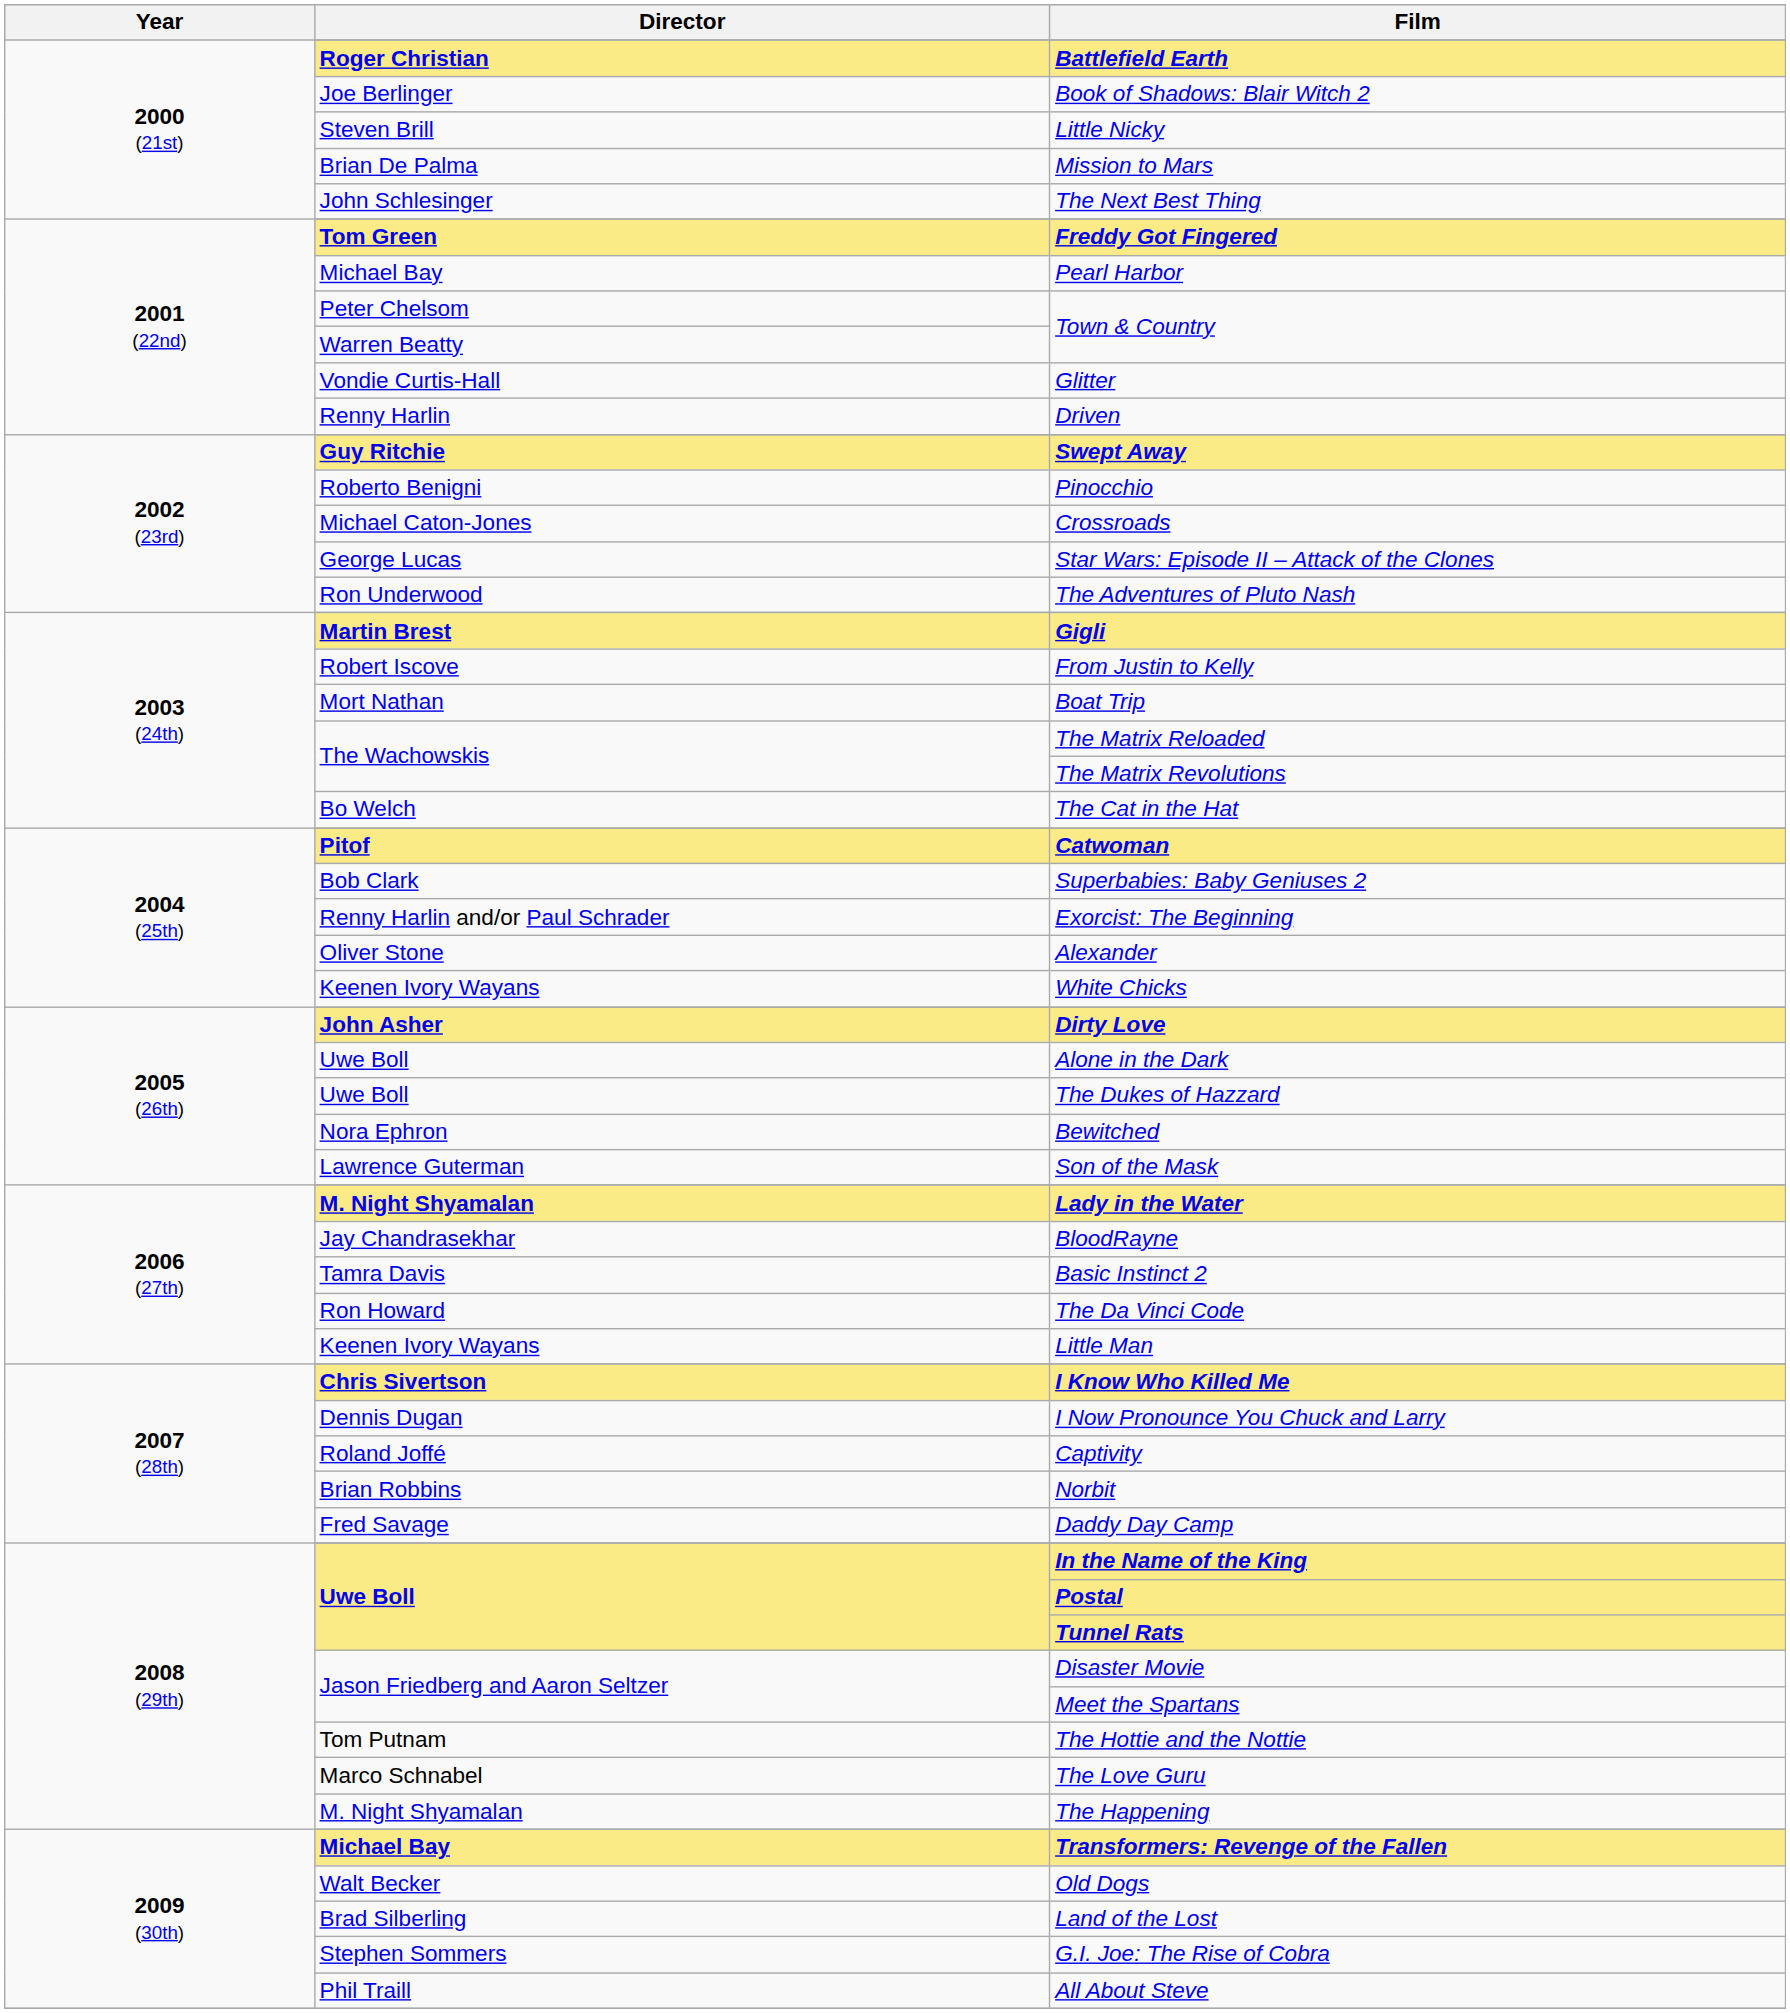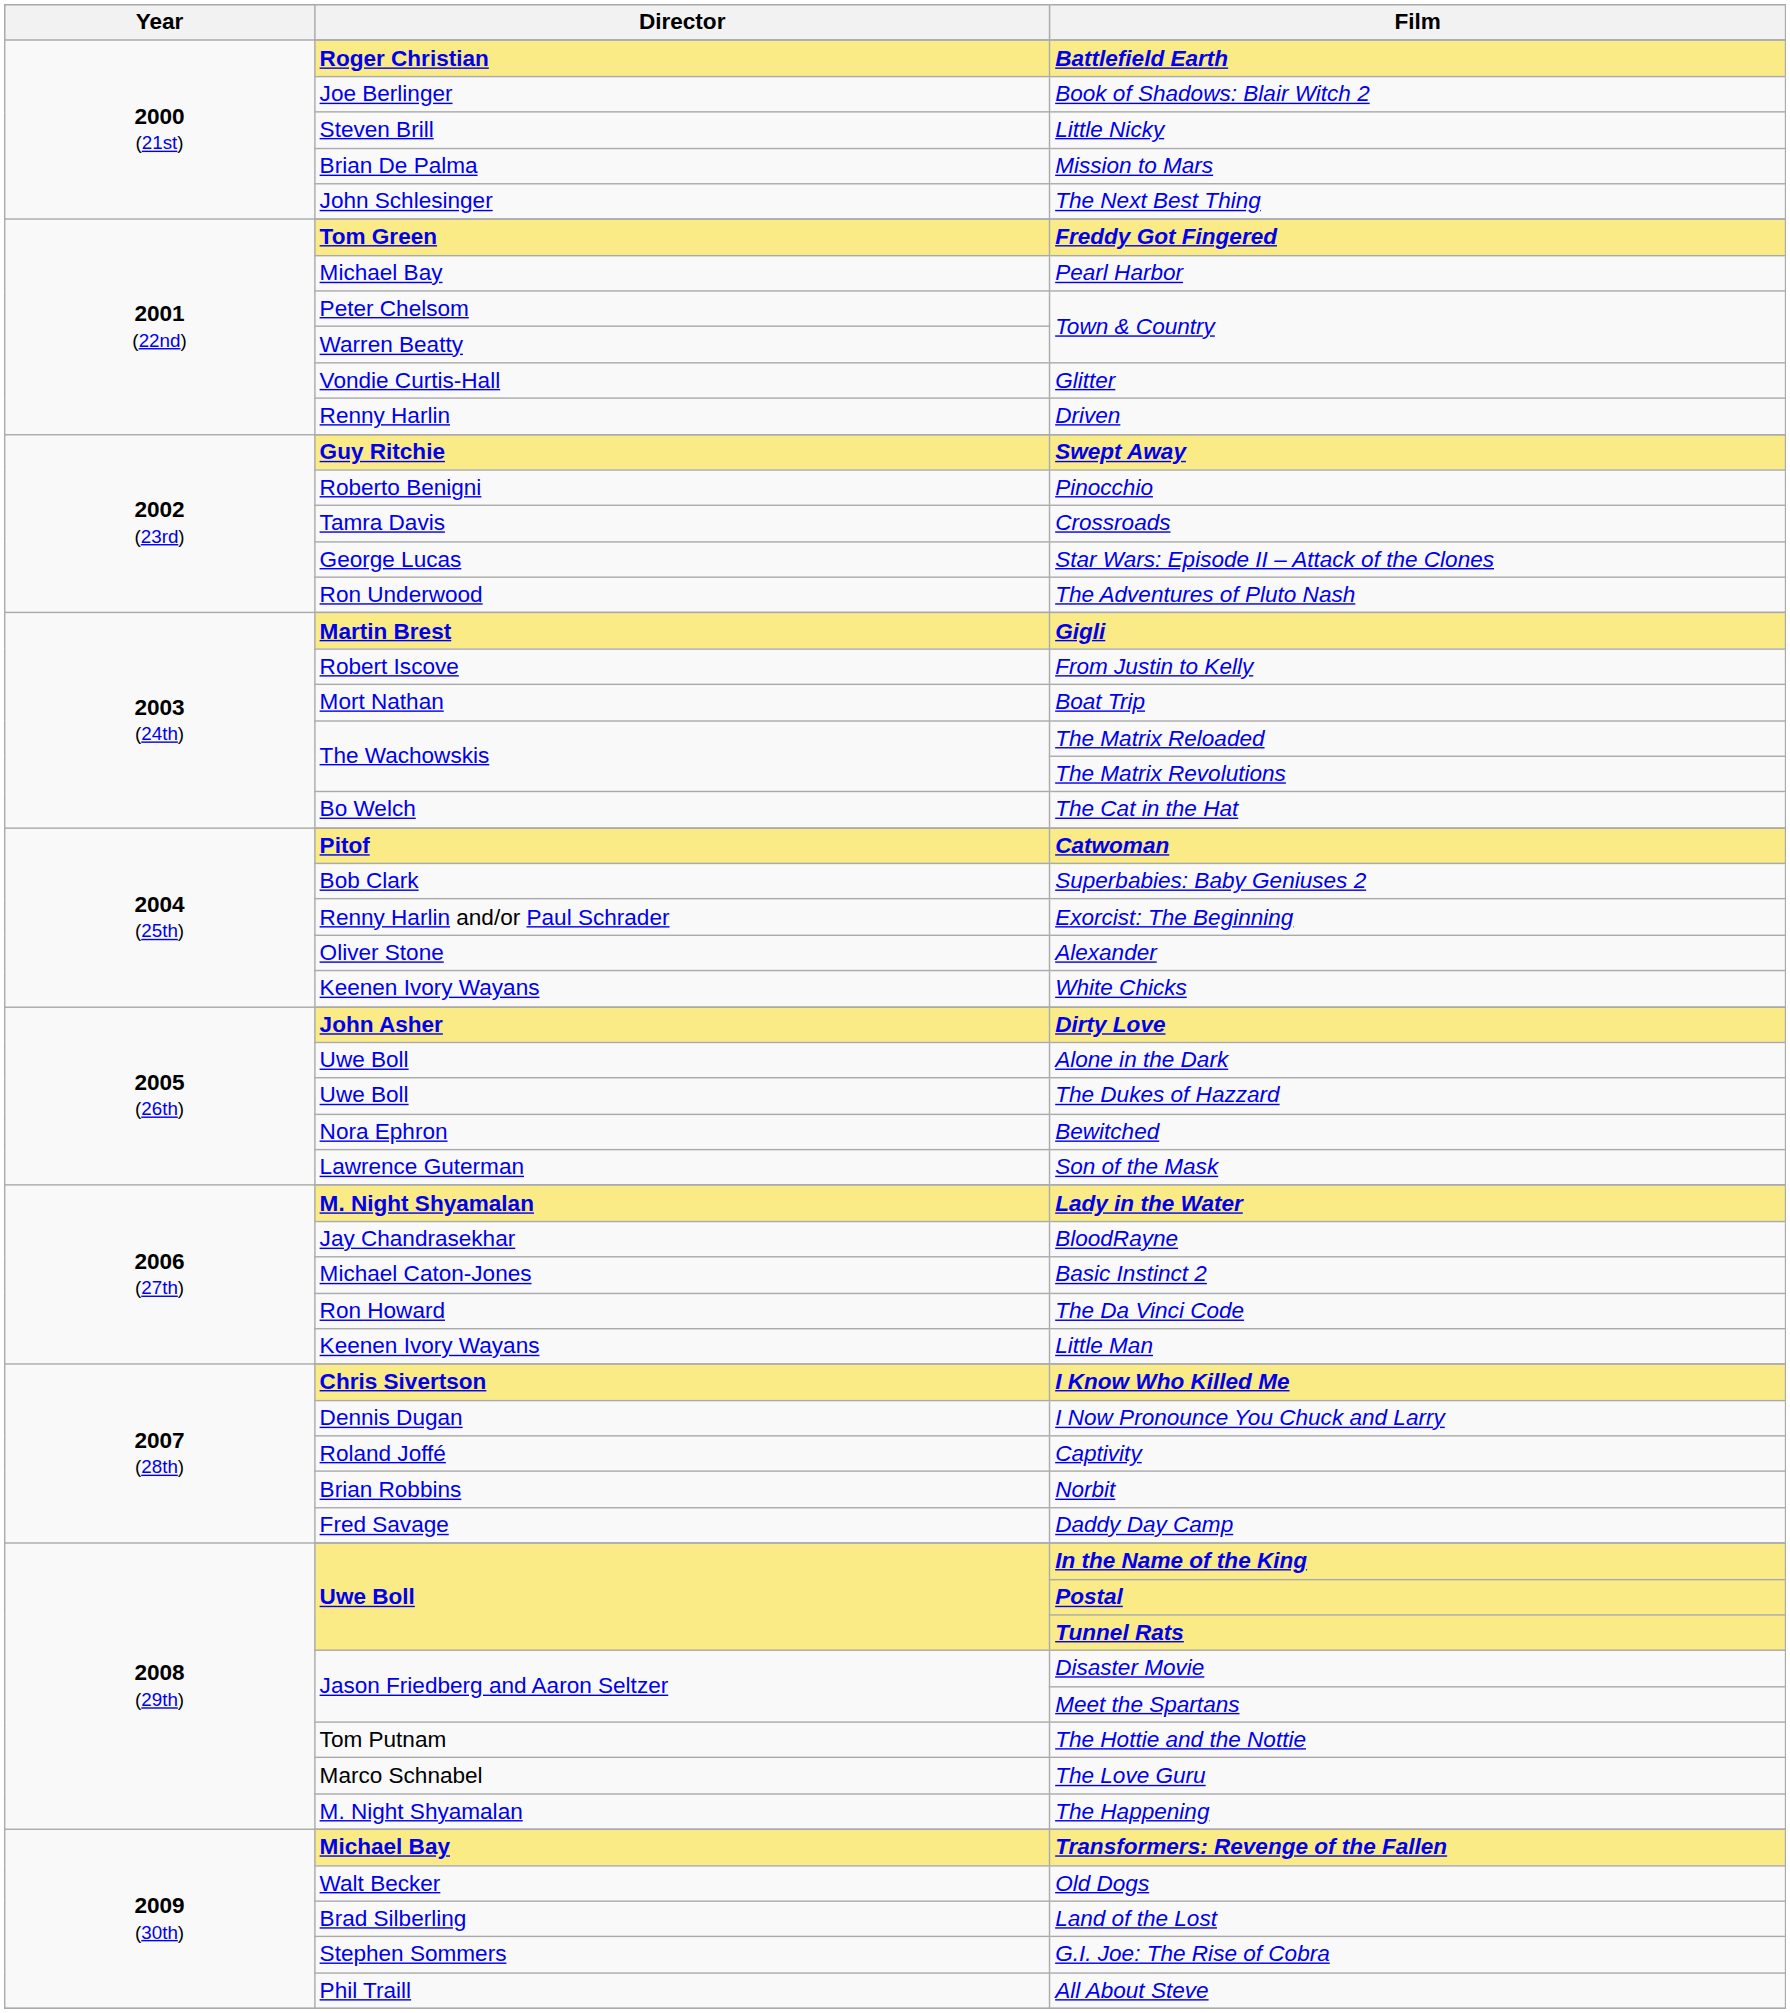Crossroads | Director: Michael Caton-Jones -> Tamra Davis
Basic Instinct 2 | Director: Tamra Davis -> Michael Caton-Jones
